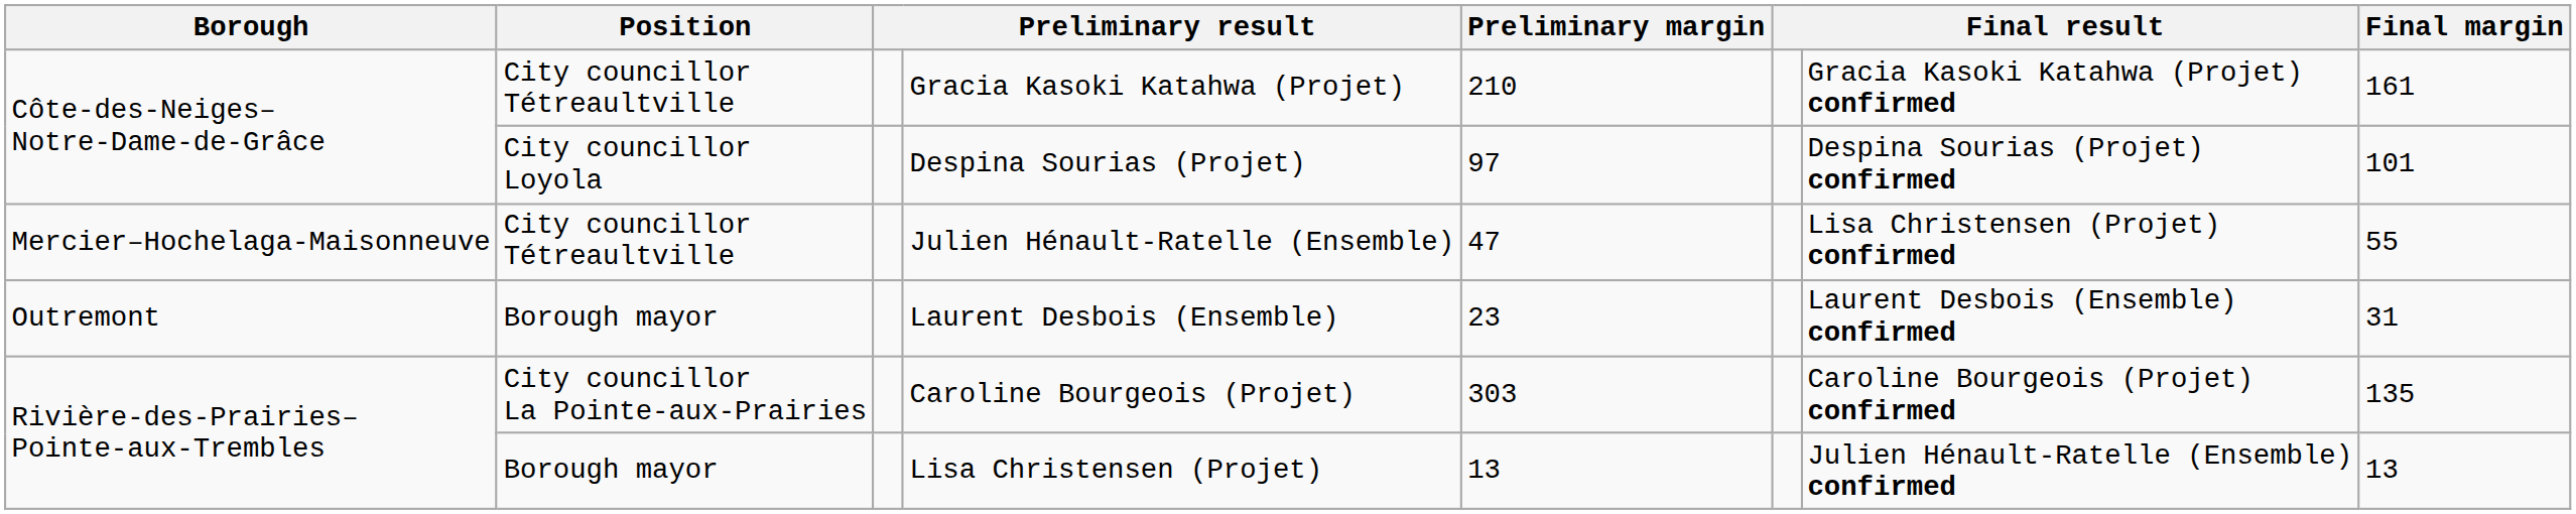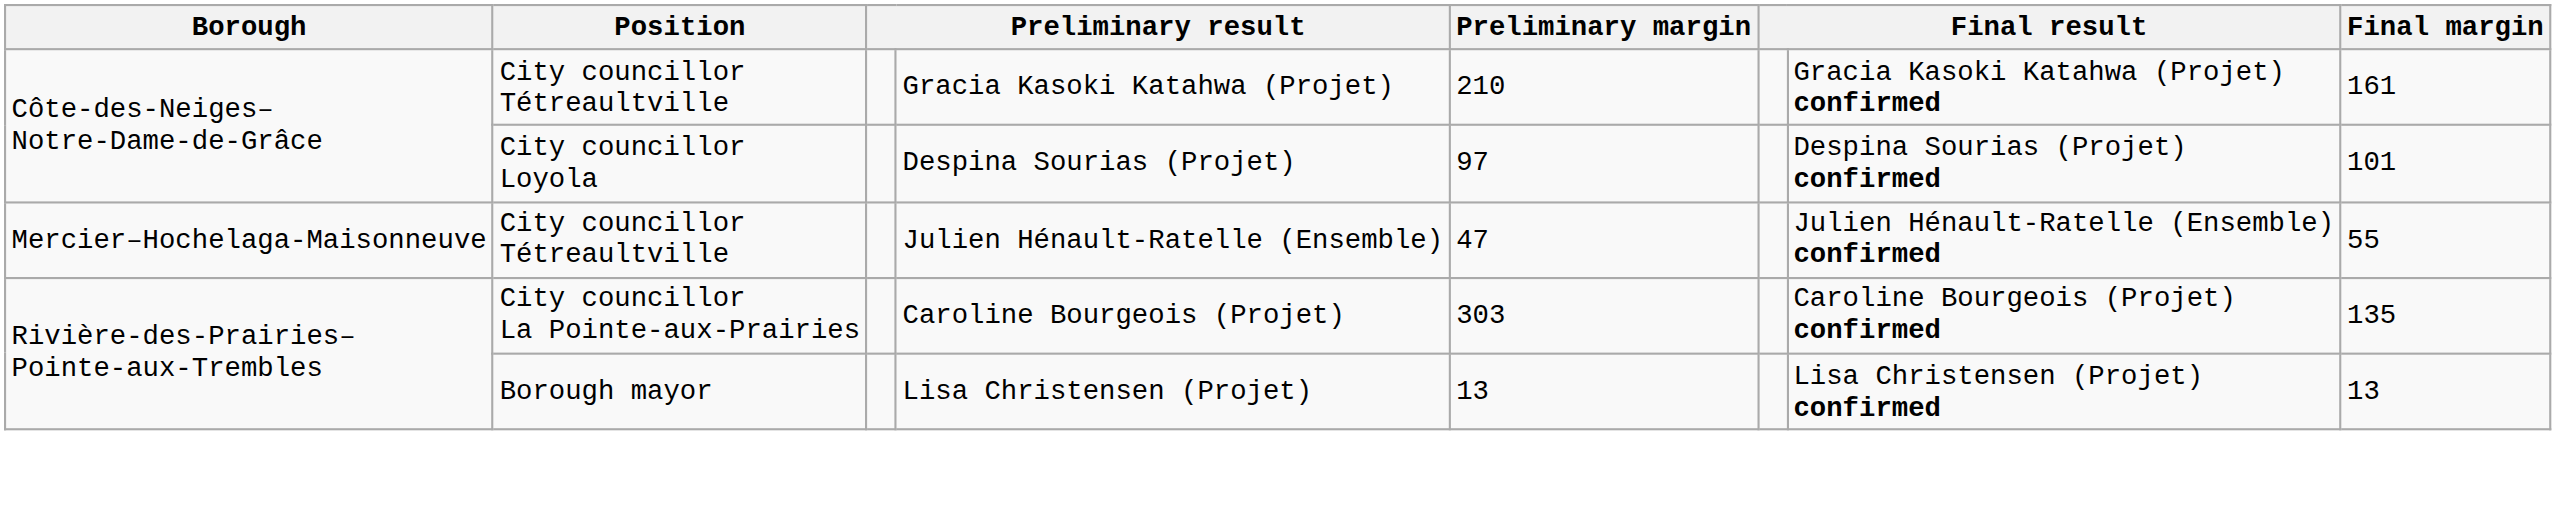Julien Hénault-Ratelle (Ensemble) | column 7: Lisa Christensen (Projet) confirmed -> Julien Hénault-Ratelle (Ensemble) confirmed
- row: Outremont | Borough mayor | Laurent Desbois (Ensemble) | 23 | Laurent Desbois (Ensemble) confirmed | 31
Lisa Christensen (Projet) | column 7: Julien Hénault-Ratelle (Ensemble) confirmed -> Lisa Christensen (Projet) confirmed
